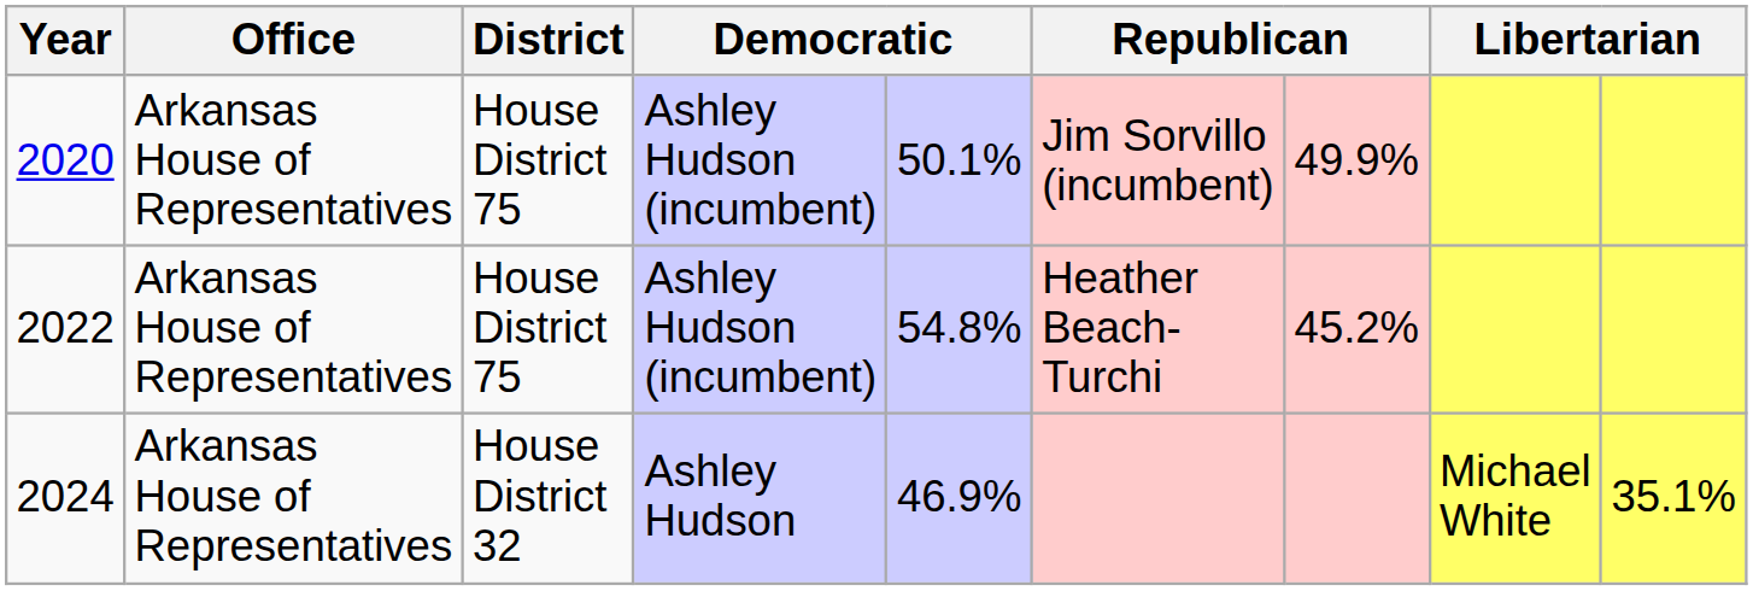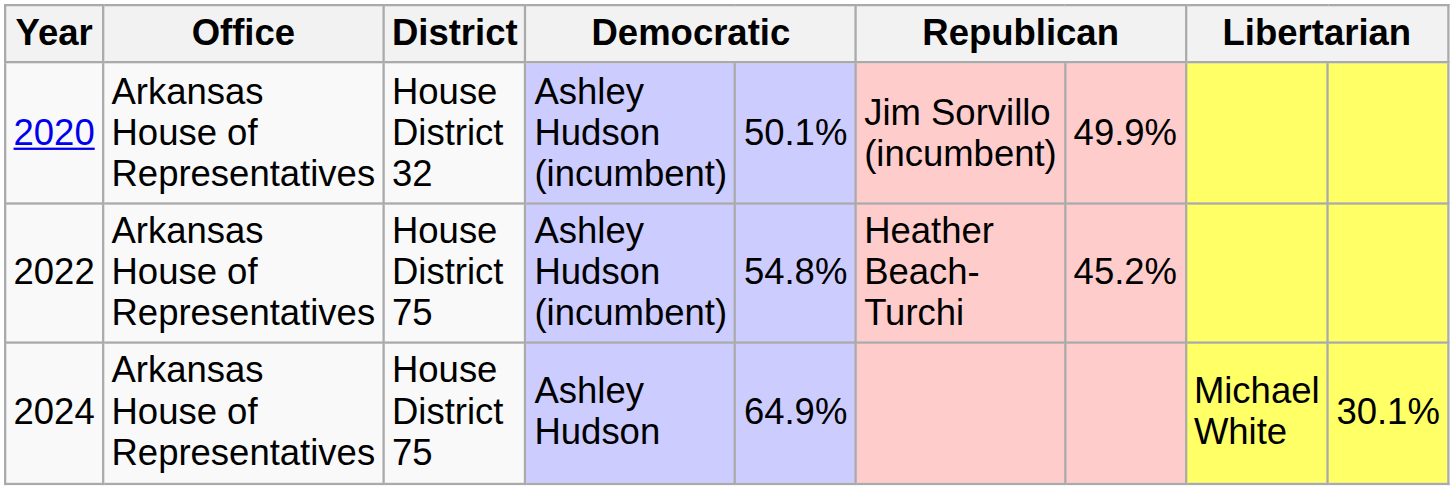2020 | District: House District 75 -> House District 32
2024 | District: House District 32 -> House District 75
2024 | column 5: 46.9% -> 64.9%
2024 | column 9: 35.1% -> 30.1%
